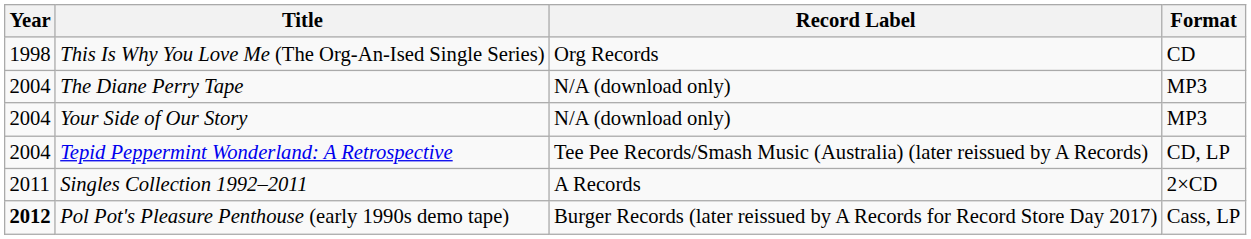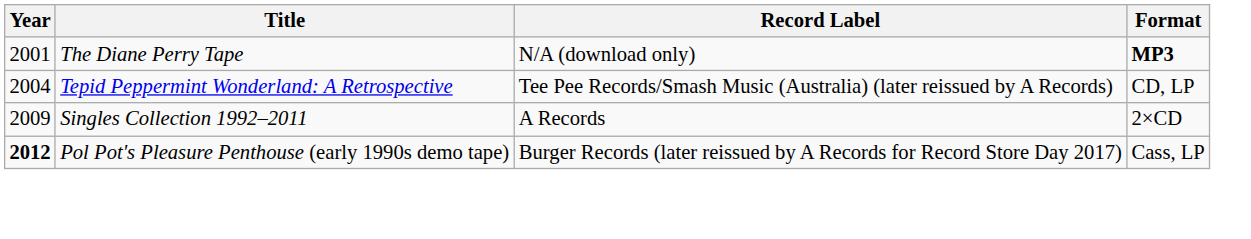- row: 1998 | This Is Why You Love Me (The Org-An-Ised Single Series) | Org Records | CD
The Diane Perry Tape | Year: 2004 -> 2001
The Diane Perry Tape | Format: normal -> bold
- row: 2004 | Your Side of Our Story | N/A (download only) | MP3
Singles Collection 1992–2011 | Year: 2011 -> 2009
